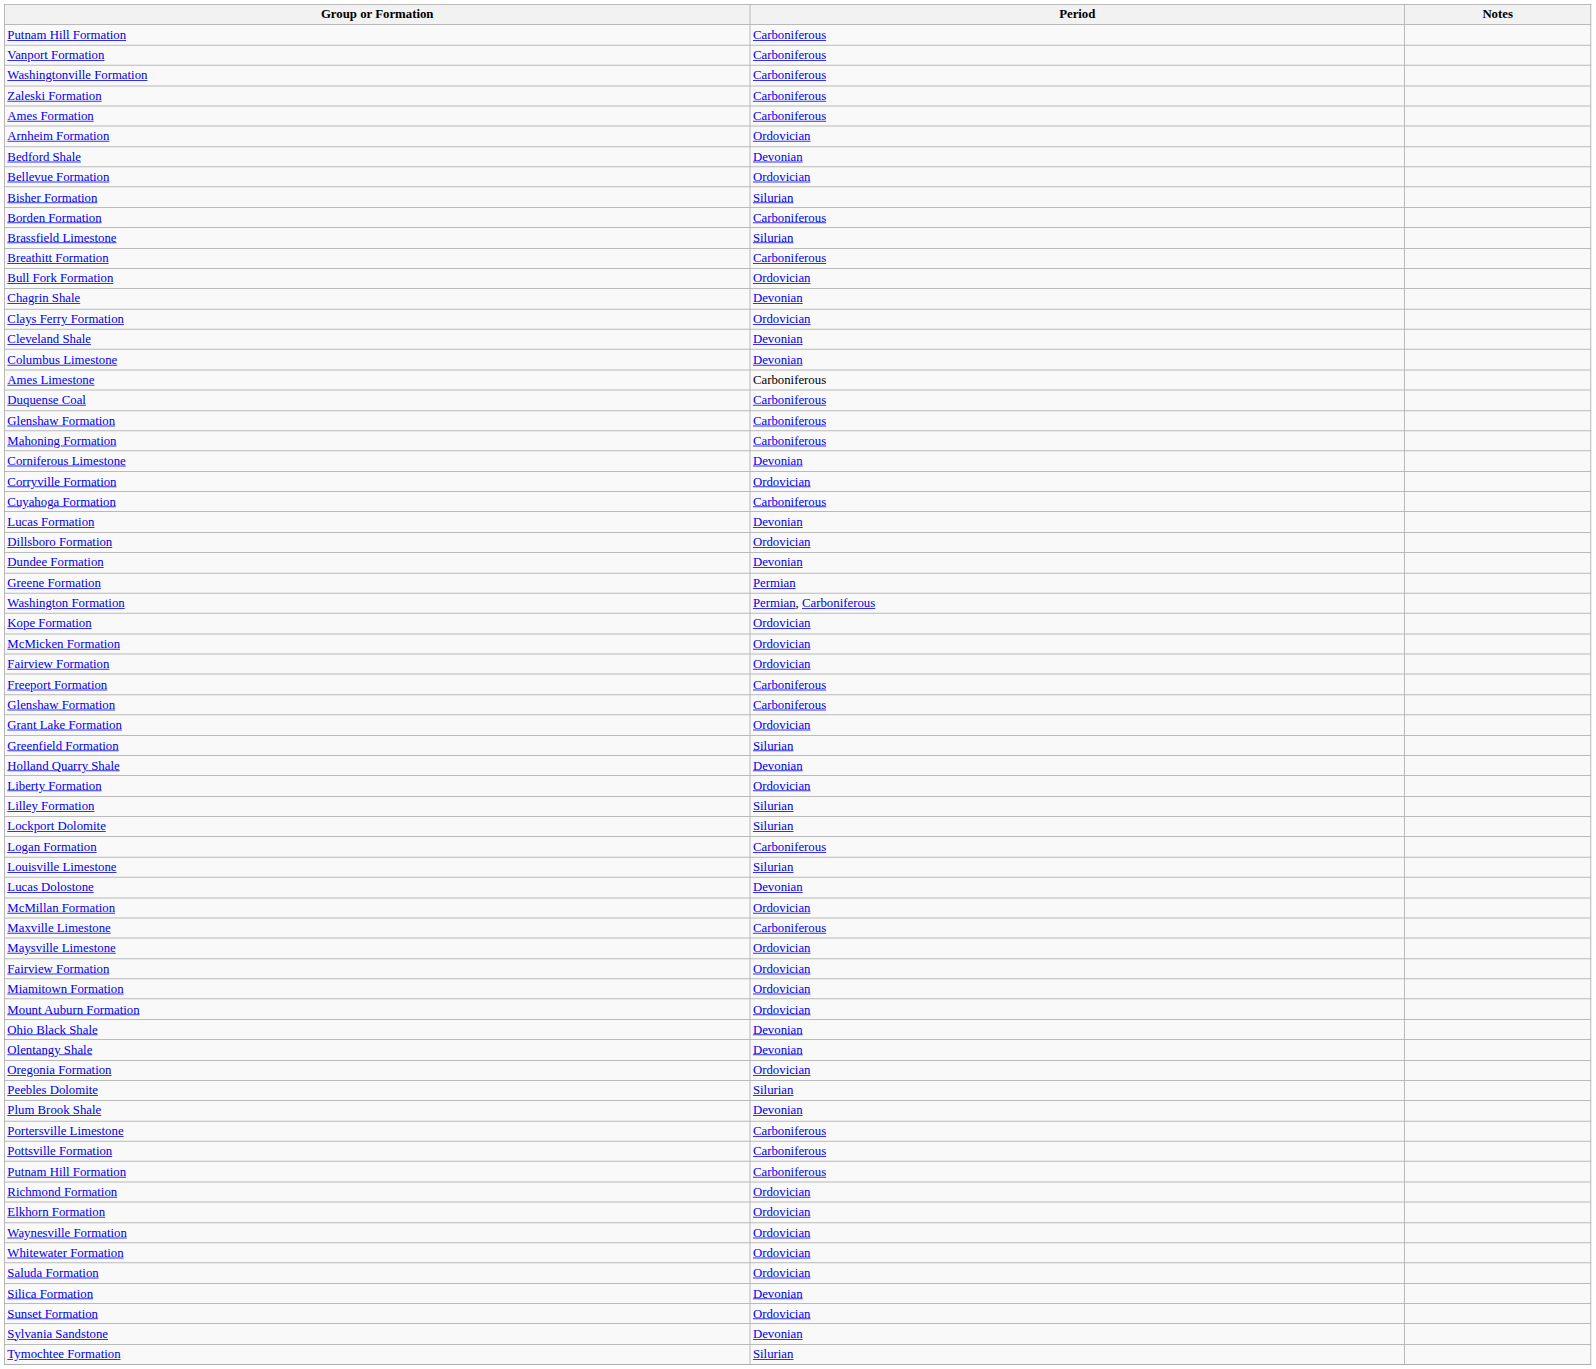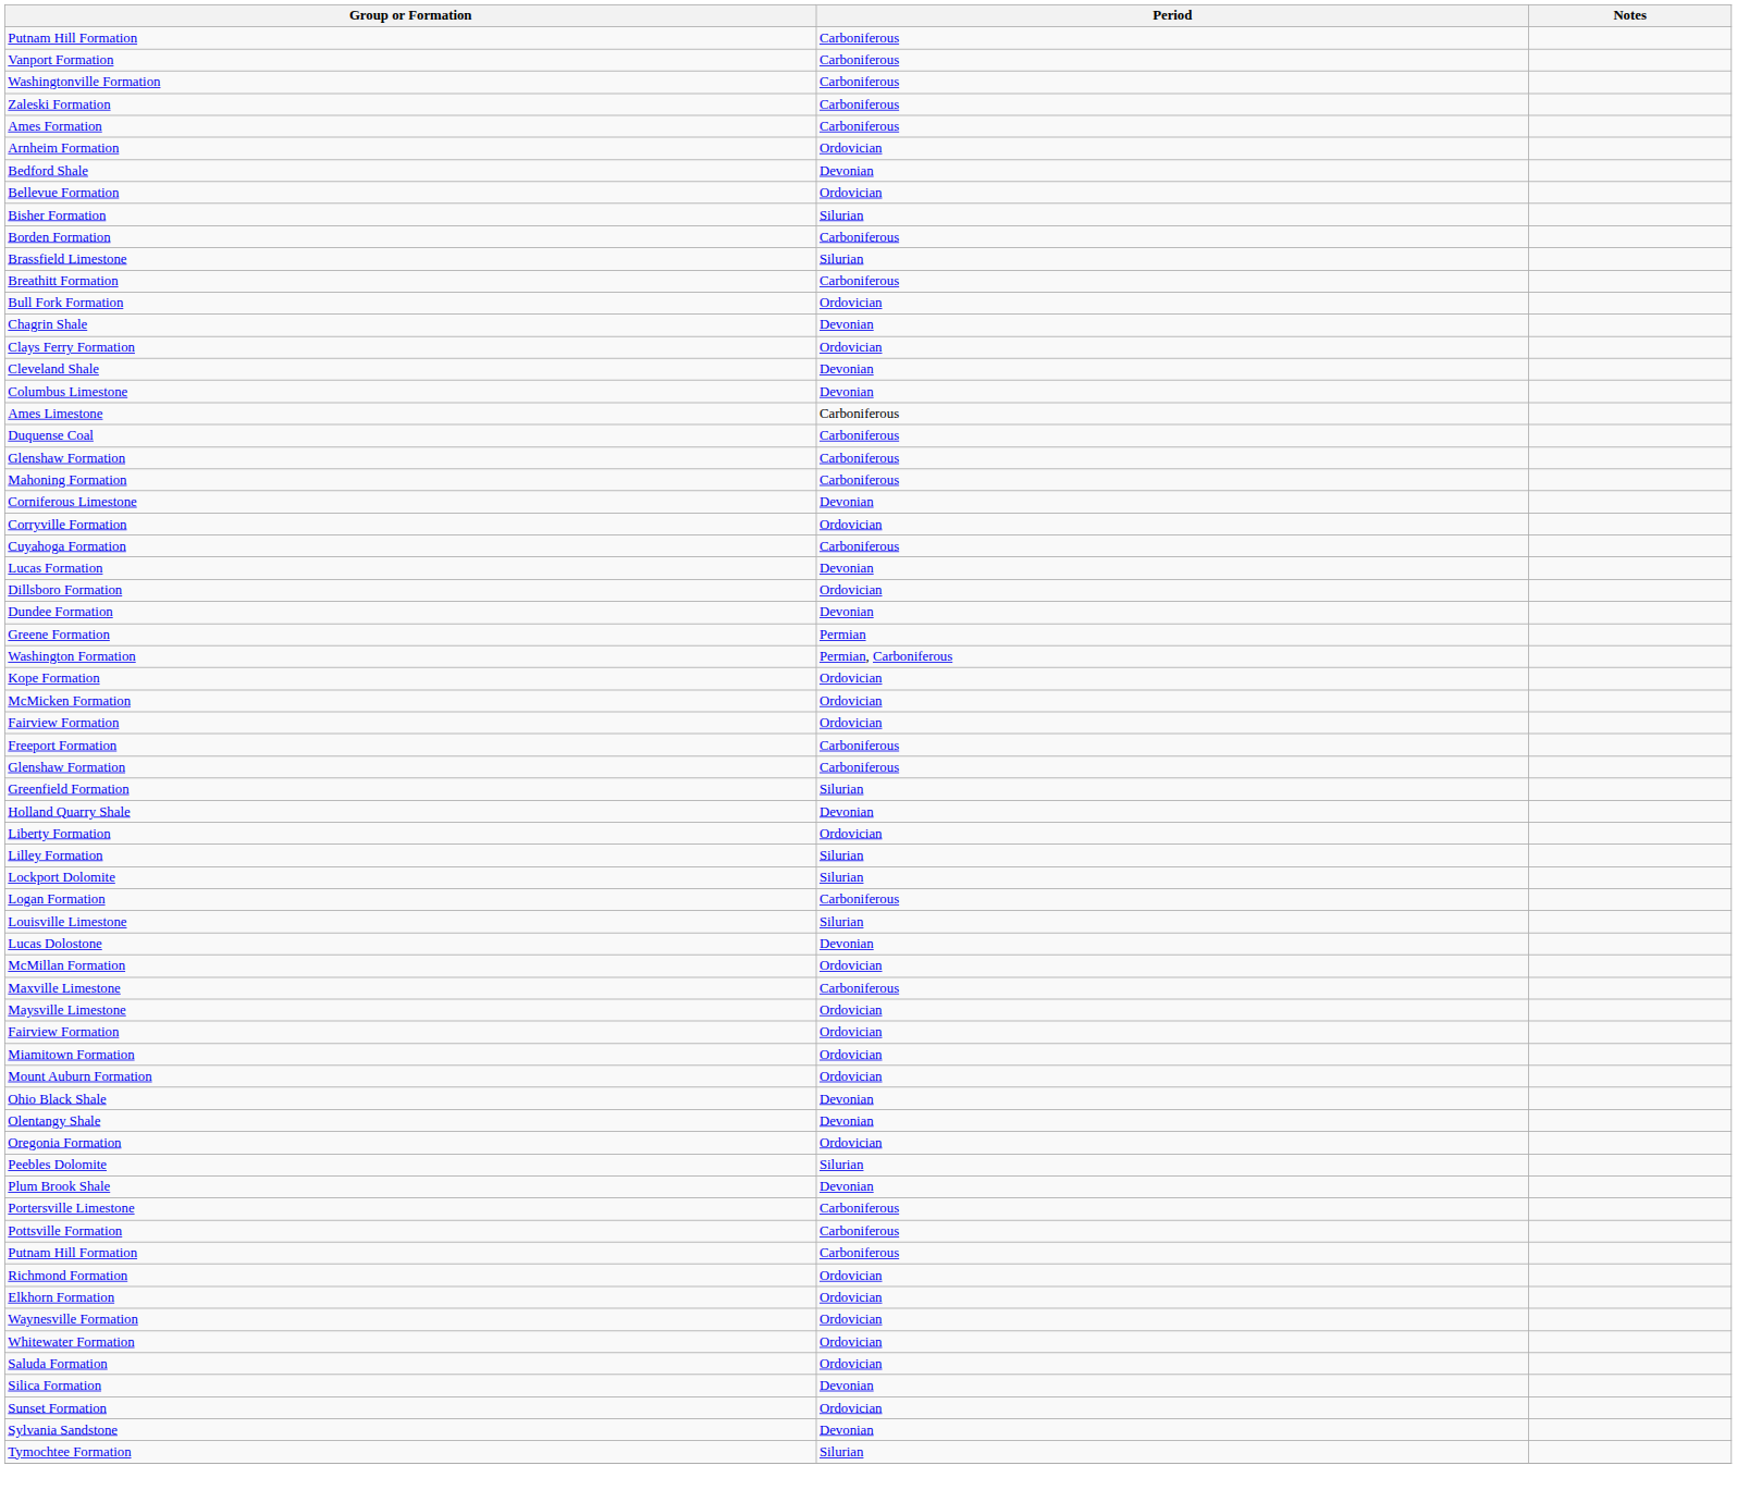- row: Grant Lake Formation | Ordovician
